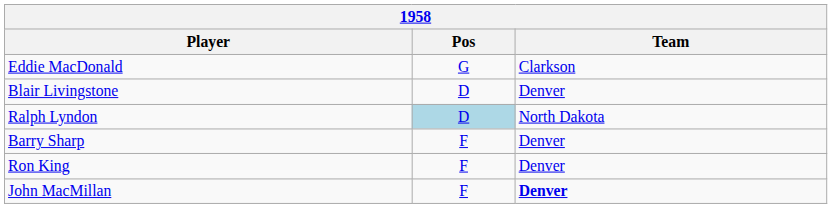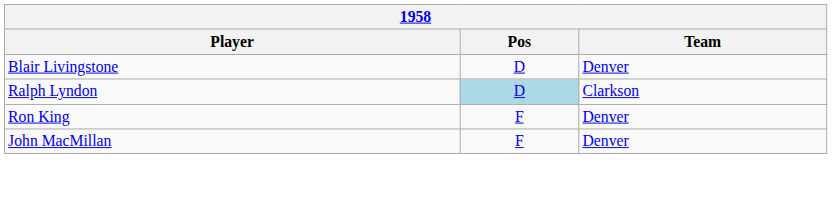- row: Eddie MacDonald | G | Clarkson
Ralph Lyndon | Team: North Dakota -> Clarkson
- row: Barry Sharp | F | Denver
John MacMillan | Team: bold -> normal
